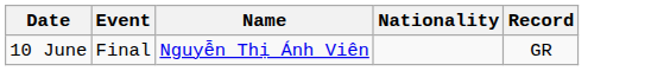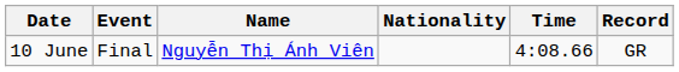+ column: Time | 4:08.66
